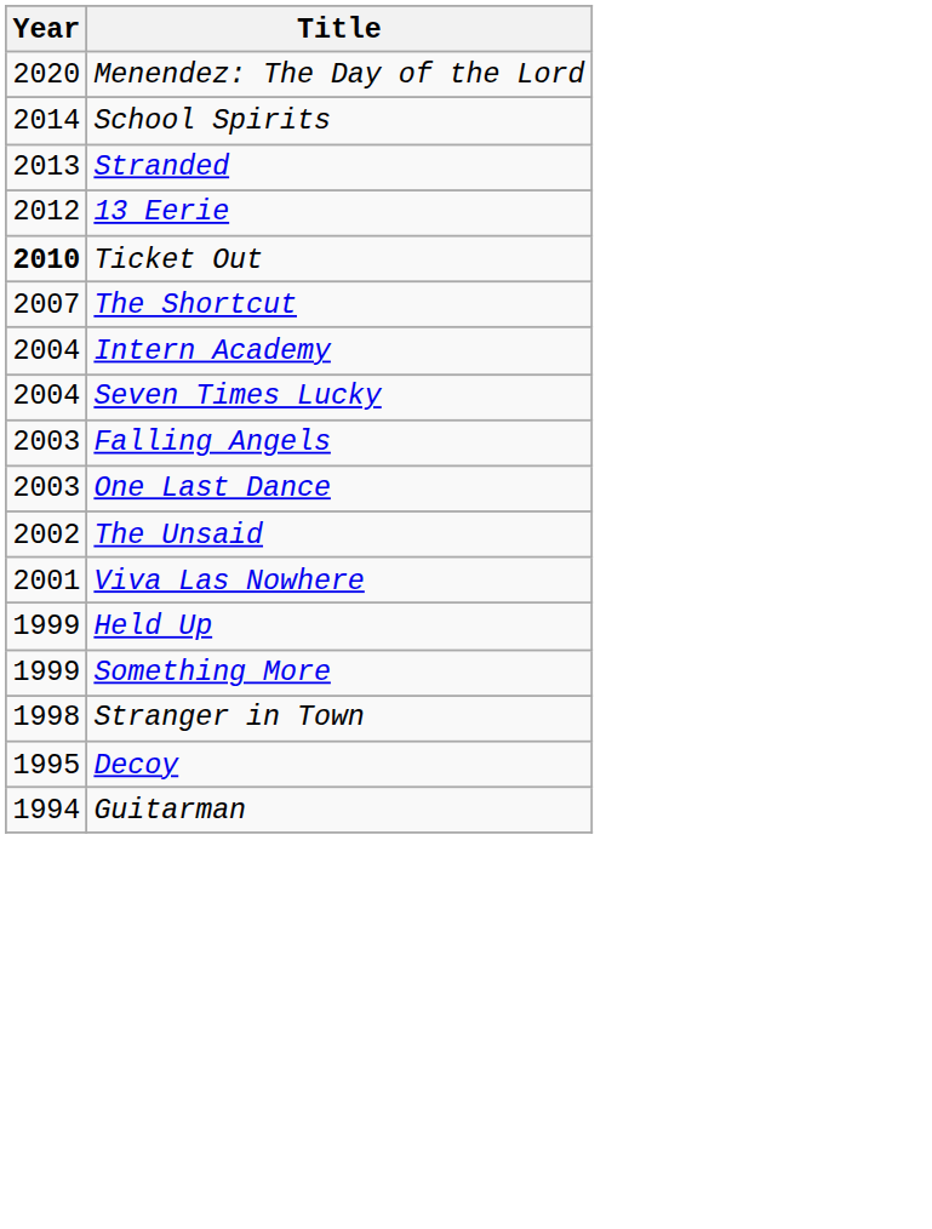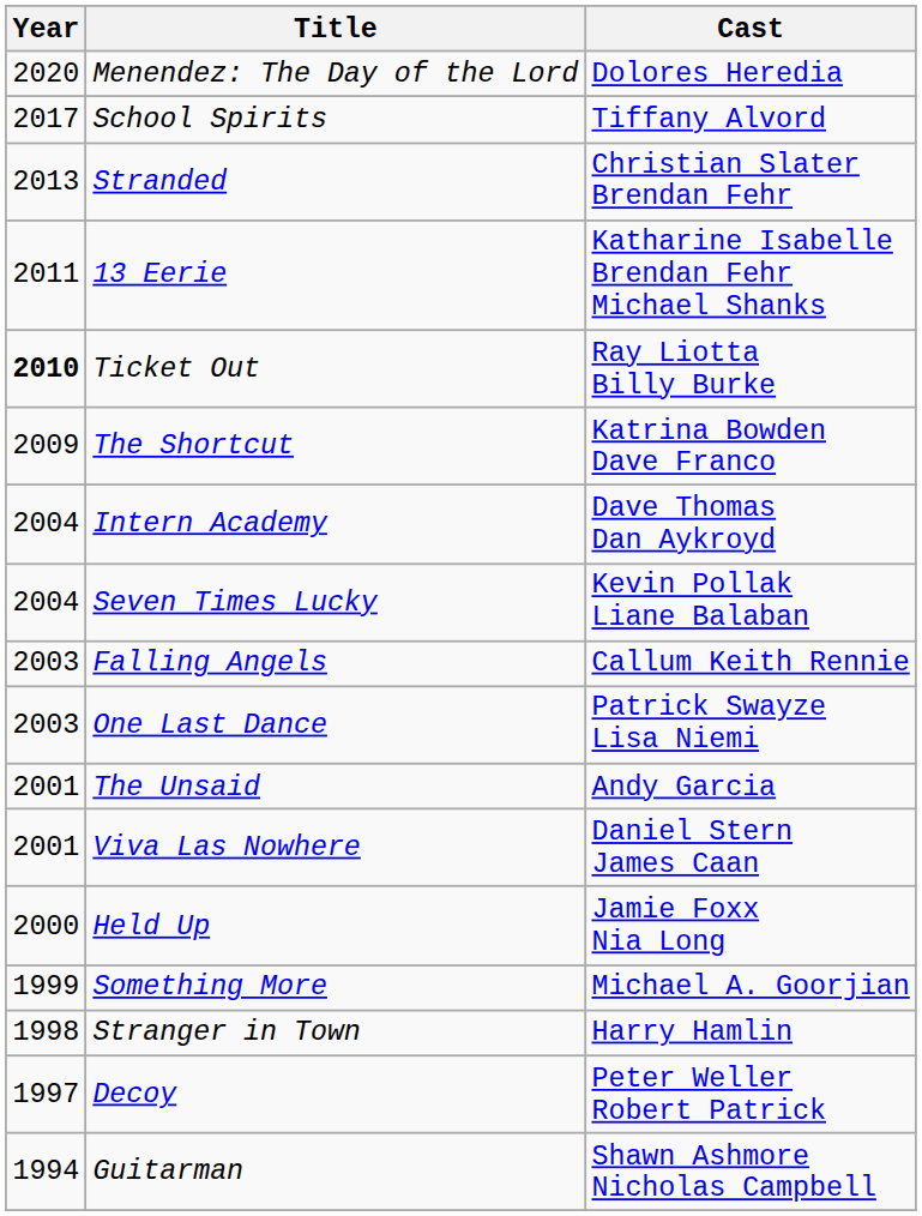+ column: Cast | Dolores Heredia | Tiffany Alvord | Christian Slater Brendan Fehr | Katharine Isabelle Brendan Fehr Michael Shanks | Ray Liotta Billy Burke | Katrina Bowden Dave Franco | Dave Thomas Dan Aykroyd | Kevin Pollak Liane Balaban | Callum Keith Rennie | Patrick Swayze Lisa Niemi | Andy Garcia | Daniel Stern James Caan | Jamie Foxx Nia Long | Michael A. Goorjian | Harry Hamlin | Peter Weller Robert Patrick | Shawn Ashmore Nicholas Campbell
School Spirits | Year: 2014 -> 2017
13 Eerie | Year: 2012 -> 2011
The Shortcut | Year: 2007 -> 2009
The Unsaid | Year: 2002 -> 2001
Held Up | Year: 1999 -> 2000
Decoy | Year: 1995 -> 1997
